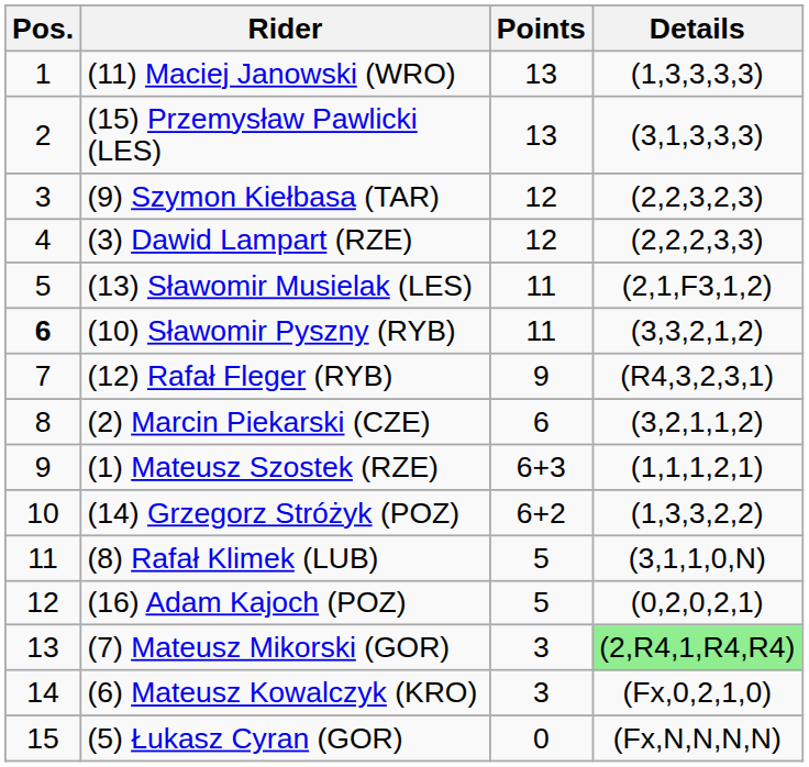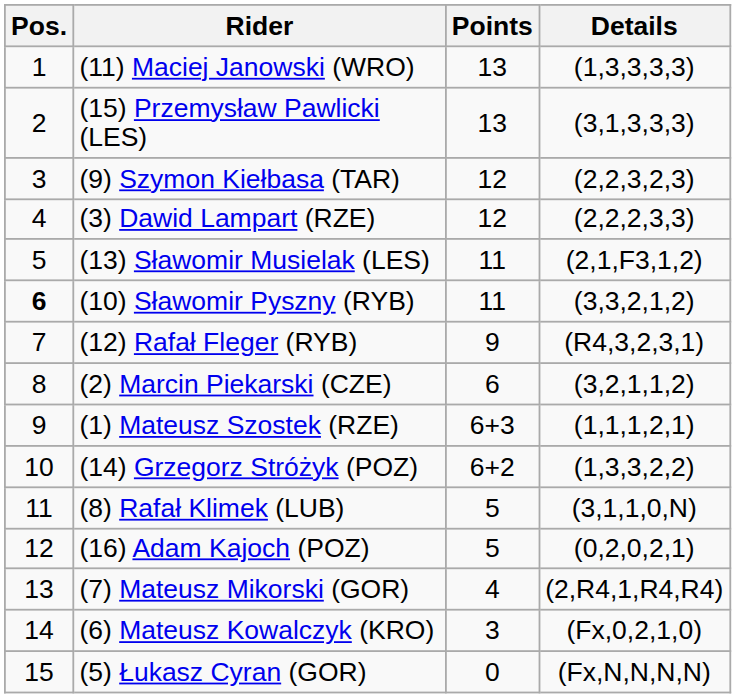(7) Mateusz Mikorski (GOR) | Points: 3 -> 4
(7) Mateusz Mikorski (GOR) | Details: lightgreen background -> no background
